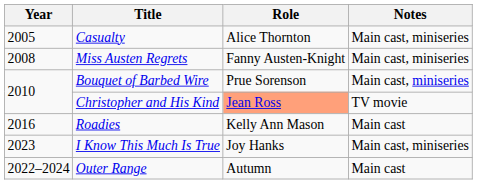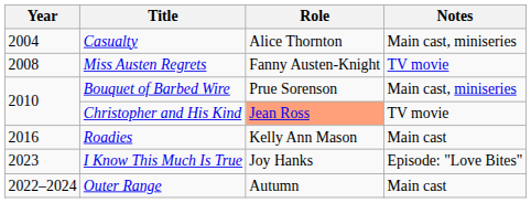Casualty | Year: 2005 -> 2004
Miss Austen Regrets | Notes: Main cast, miniseries -> TV movie
I Know This Much Is True | Notes: Main cast, miniseries -> Episode: "Love Bites"
